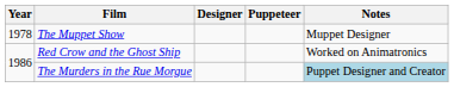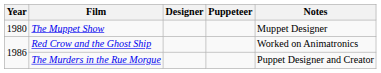The Muppet Show | Year: 1978 -> 1980
The Murders in the Rue Morgue | Notes: lightblue background -> no background
